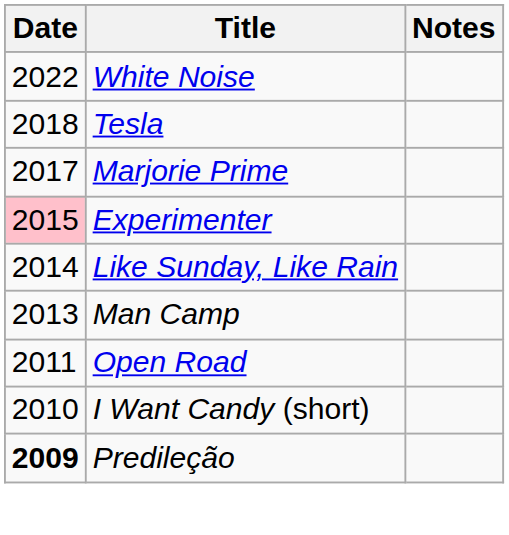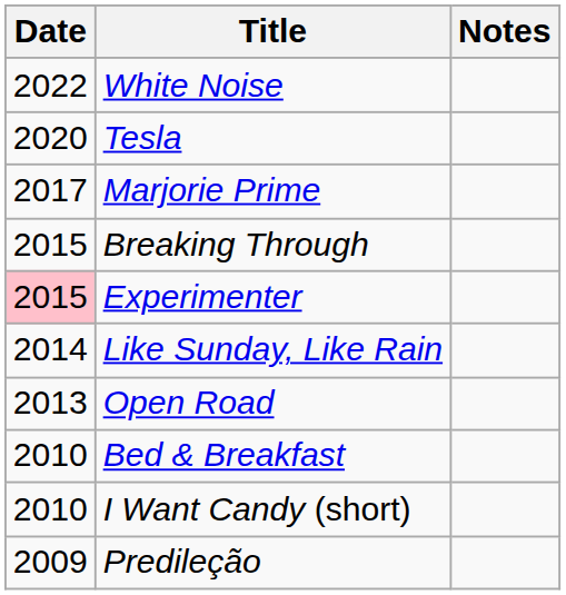Tesla | Date: 2018 -> 2020
+ row: 2015 | Breaking Through
- row: 2013 | Man Camp
Open Road | Date: 2011 -> 2013
+ row: 2010 | Bed & Breakfast
Predileção | Date: bold -> normal
